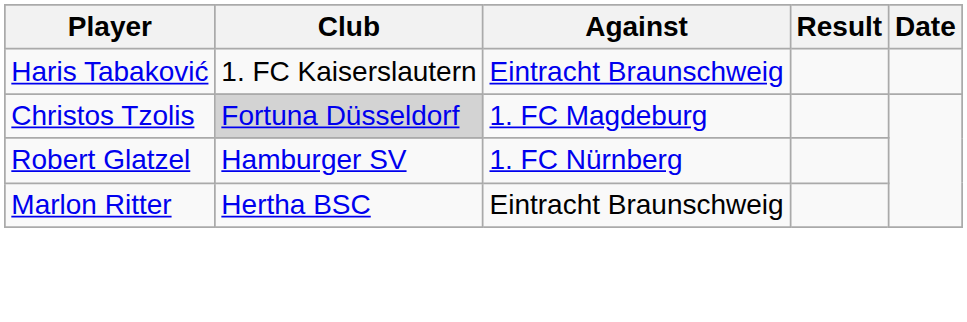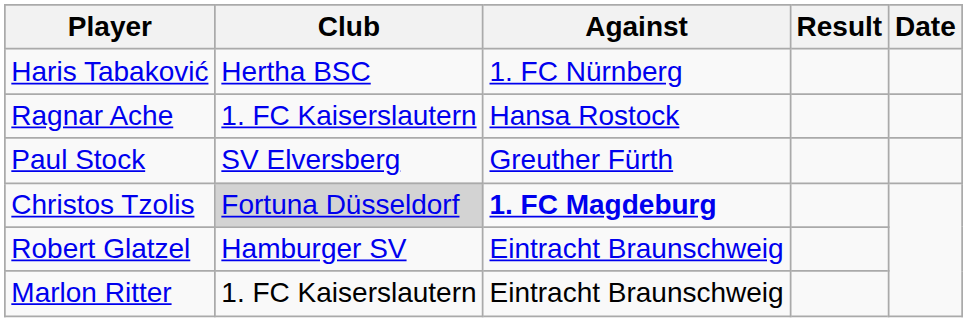Haris Tabaković | Club: 1. FC Kaiserslautern -> Hertha BSC
Haris Tabaković | Against: Eintracht Braunschweig -> 1. FC Nürnberg
+ row: Ragnar Ache | 1. FC Kaiserslautern | Hansa Rostock
+ row: Paul Stock | SV Elversberg | Greuther Fürth
Christos Tzolis | Against: normal -> bold
Robert Glatzel | Against: 1. FC Nürnberg -> Eintracht Braunschweig
Marlon Ritter | Club: Hertha BSC -> 1. FC Kaiserslautern
